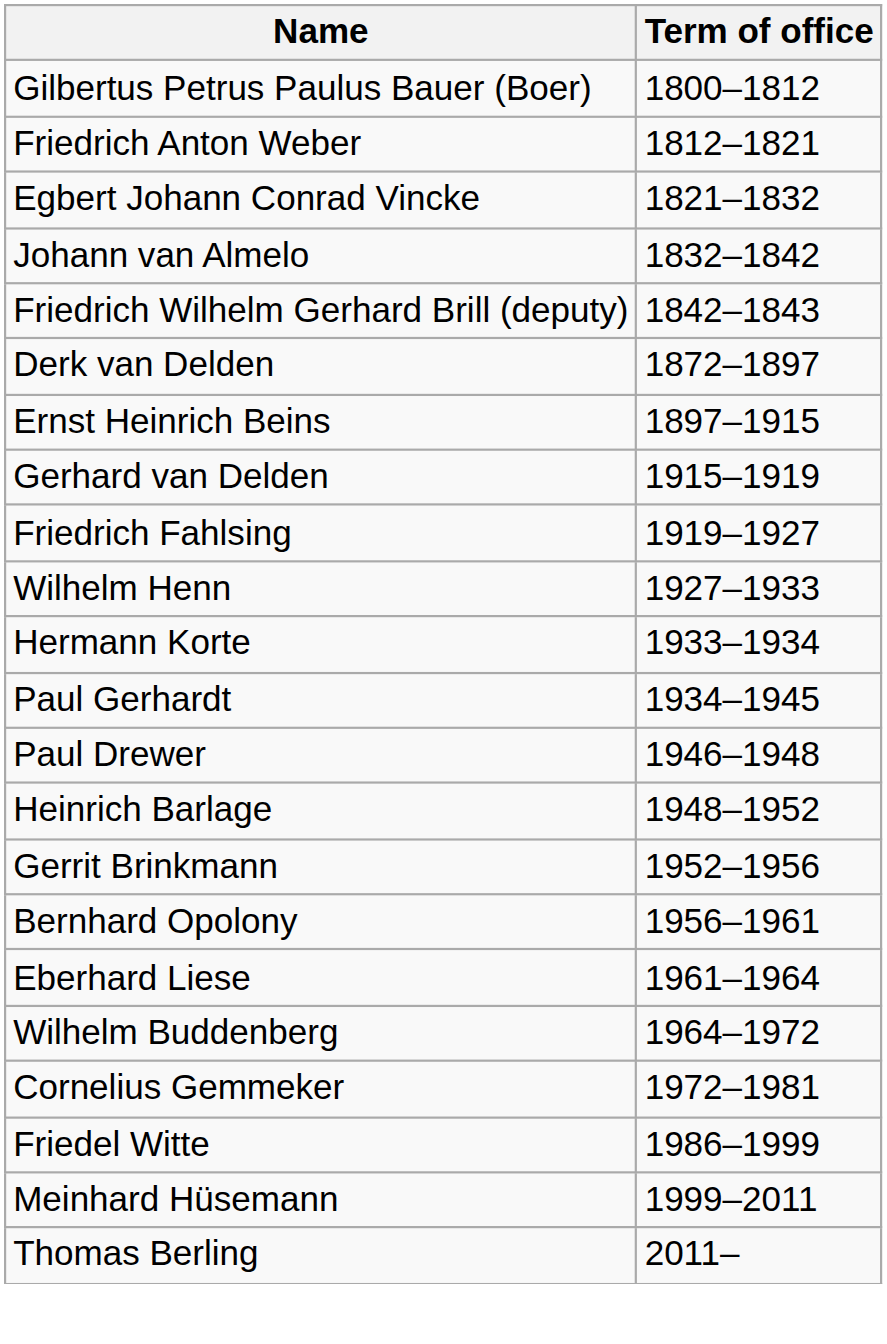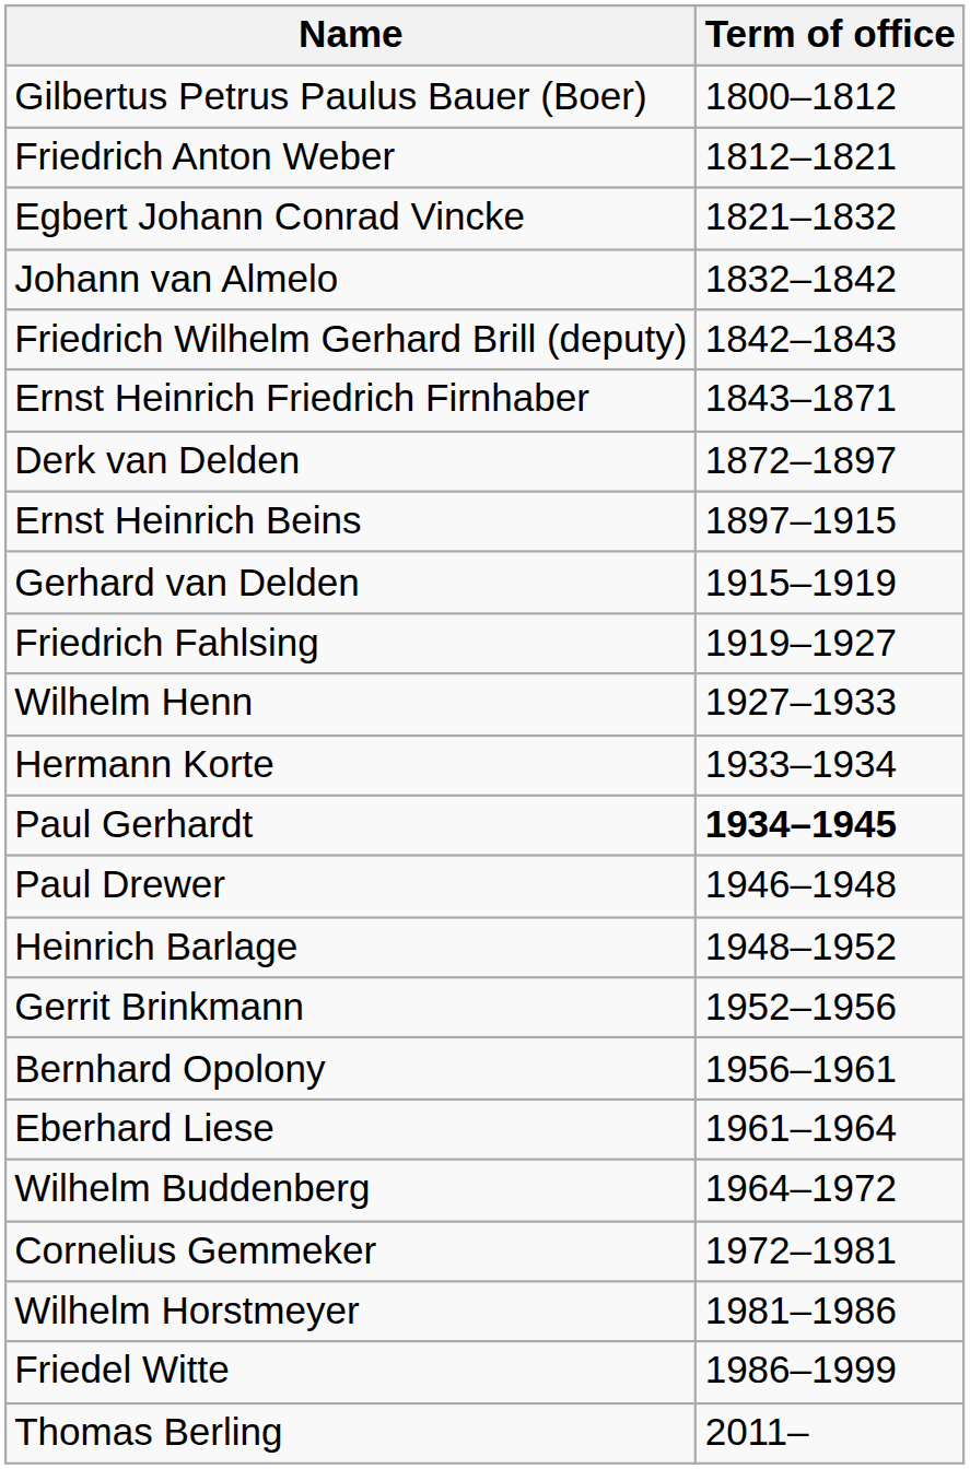+ row: Ernst Heinrich Friedrich Firnhaber | 1843–1871
Paul Gerhardt | Term of office: normal -> bold
+ row: Wilhelm Horstmeyer | 1981–1986
- row: Meinhard Hüsemann | 1999–2011
